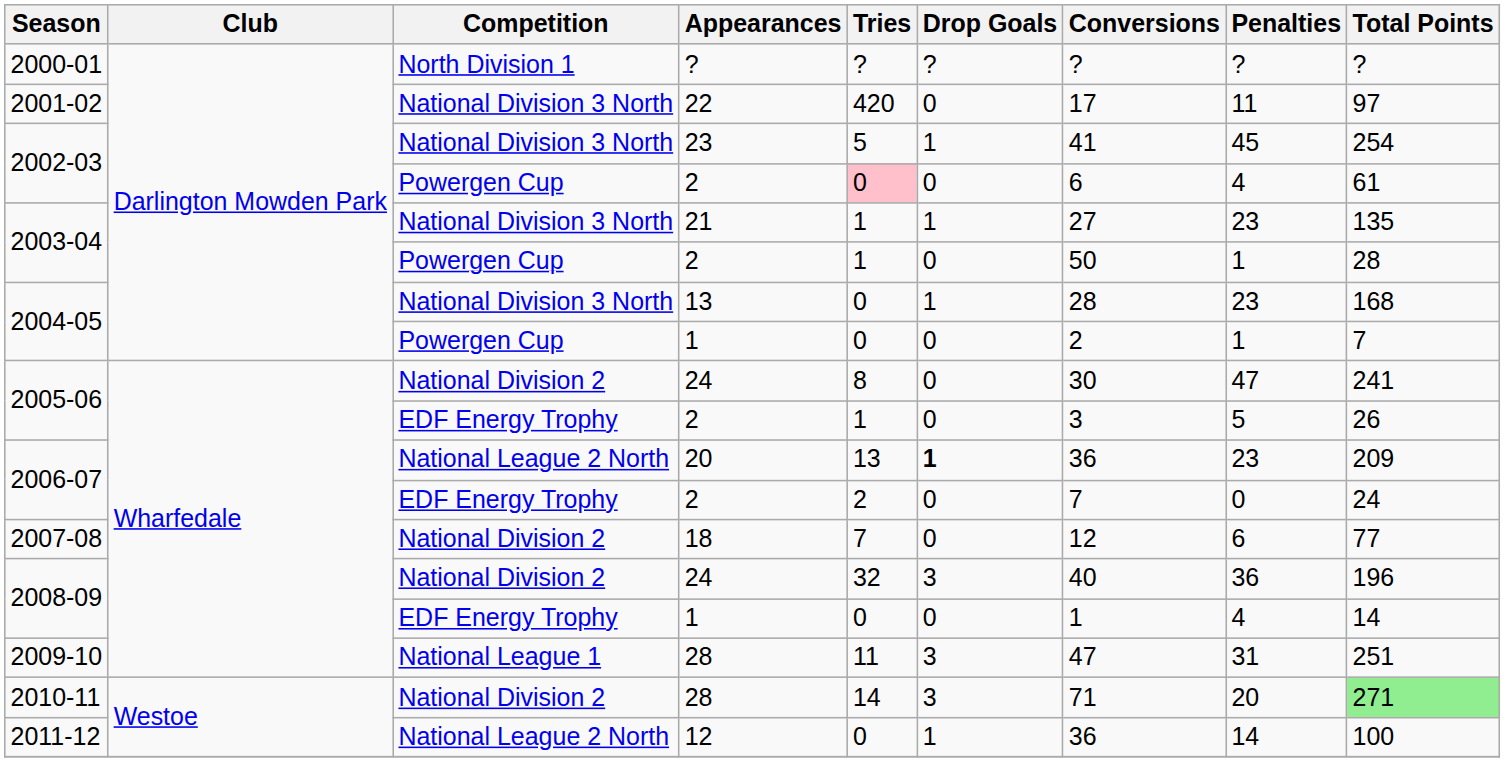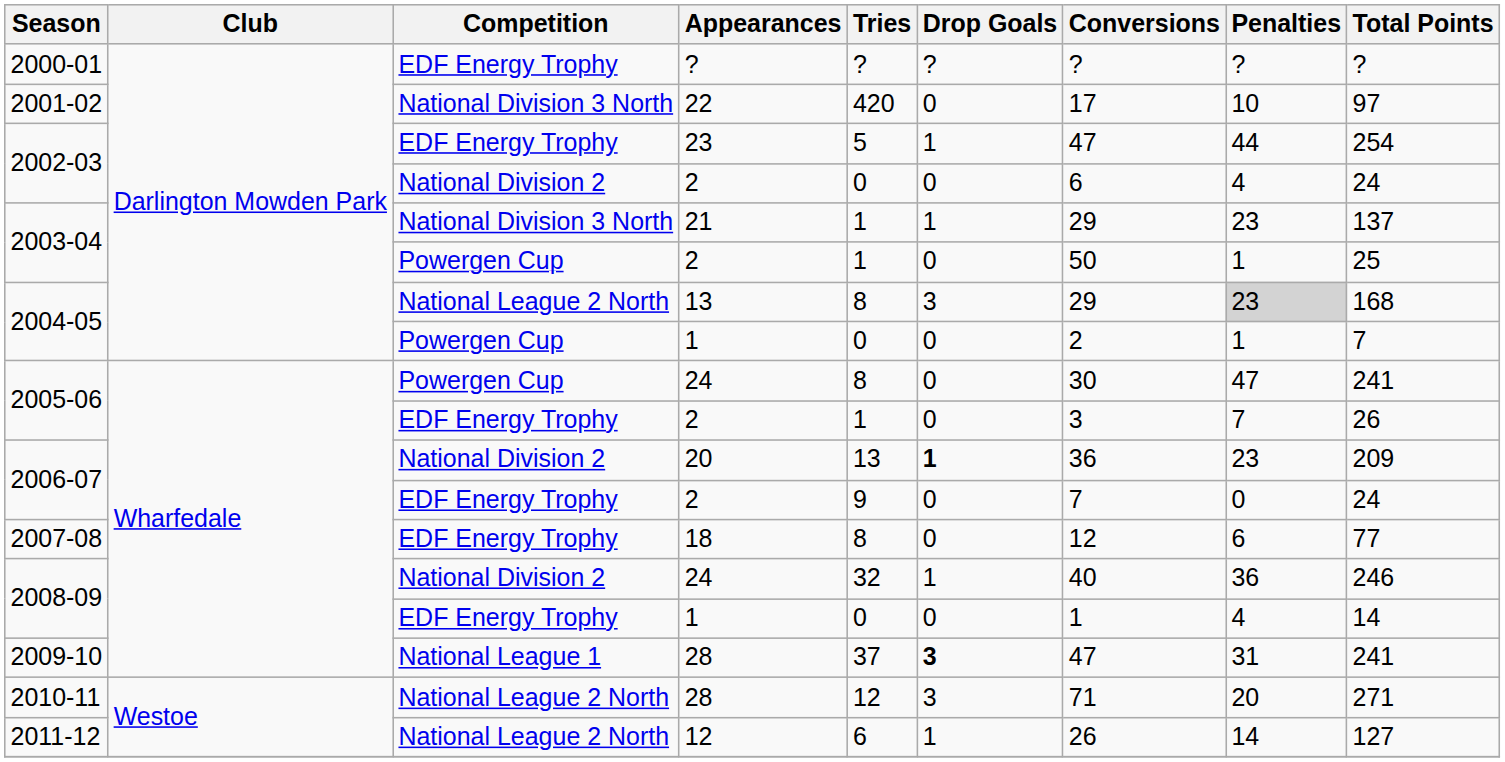2000-01 | Competition: North Division 1 -> EDF Energy Trophy
2001-02 | Penalties: 11 -> 10
2002-03 / 23 | Competition: National Division 3 North -> EDF Energy Trophy
2002-03 / 23 | Conversions: 41 -> 47
2002-03 / 23 | Penalties: 45 -> 44
2002-03 / 2 | Competition: Powergen Cup -> National Division 2
2002-03 / 2 | Tries: pink background -> no background
2002-03 / 2 | Total Points: 61 -> 24
2003-04 / 21 | Conversions: 27 -> 29
2003-04 / 21 | Total Points: 135 -> 137
2003-04 / 2 | Total Points: 28 -> 25
2004-05 / 13 | Competition: National Division 3 North -> National League 2 North
2004-05 / 13 | Tries: 0 -> 8
2004-05 / 13 | Drop Goals: 1 -> 3
2004-05 / 13 | Conversions: 28 -> 29
2004-05 / 13 | Penalties: no background -> lightgrey background
2005-06 / 24 | Competition: National Division 2 -> Powergen Cup
2005-06 / 2 | Penalties: 5 -> 7
2006-07 / 20 | Competition: National League 2 North -> National Division 2
2006-07 / 2 | Tries: 2 -> 9
2007-08 | Competition: National Division 2 -> EDF Energy Trophy
2007-08 | Tries: 7 -> 8
2008-09 / 24 | Drop Goals: 3 -> 1
2008-09 / 24 | Total Points: 196 -> 246
2009-10 | Tries: 11 -> 37
2009-10 | Drop Goals: normal -> bold
2009-10 | Total Points: 251 -> 241
2010-11 | Competition: National Division 2 -> National League 2 North
2010-11 | Tries: 14 -> 12
2010-11 | Total Points: lightgreen background -> no background
2011-12 | Tries: 0 -> 6
2011-12 | Conversions: 36 -> 26
2011-12 | Total Points: 100 -> 127
